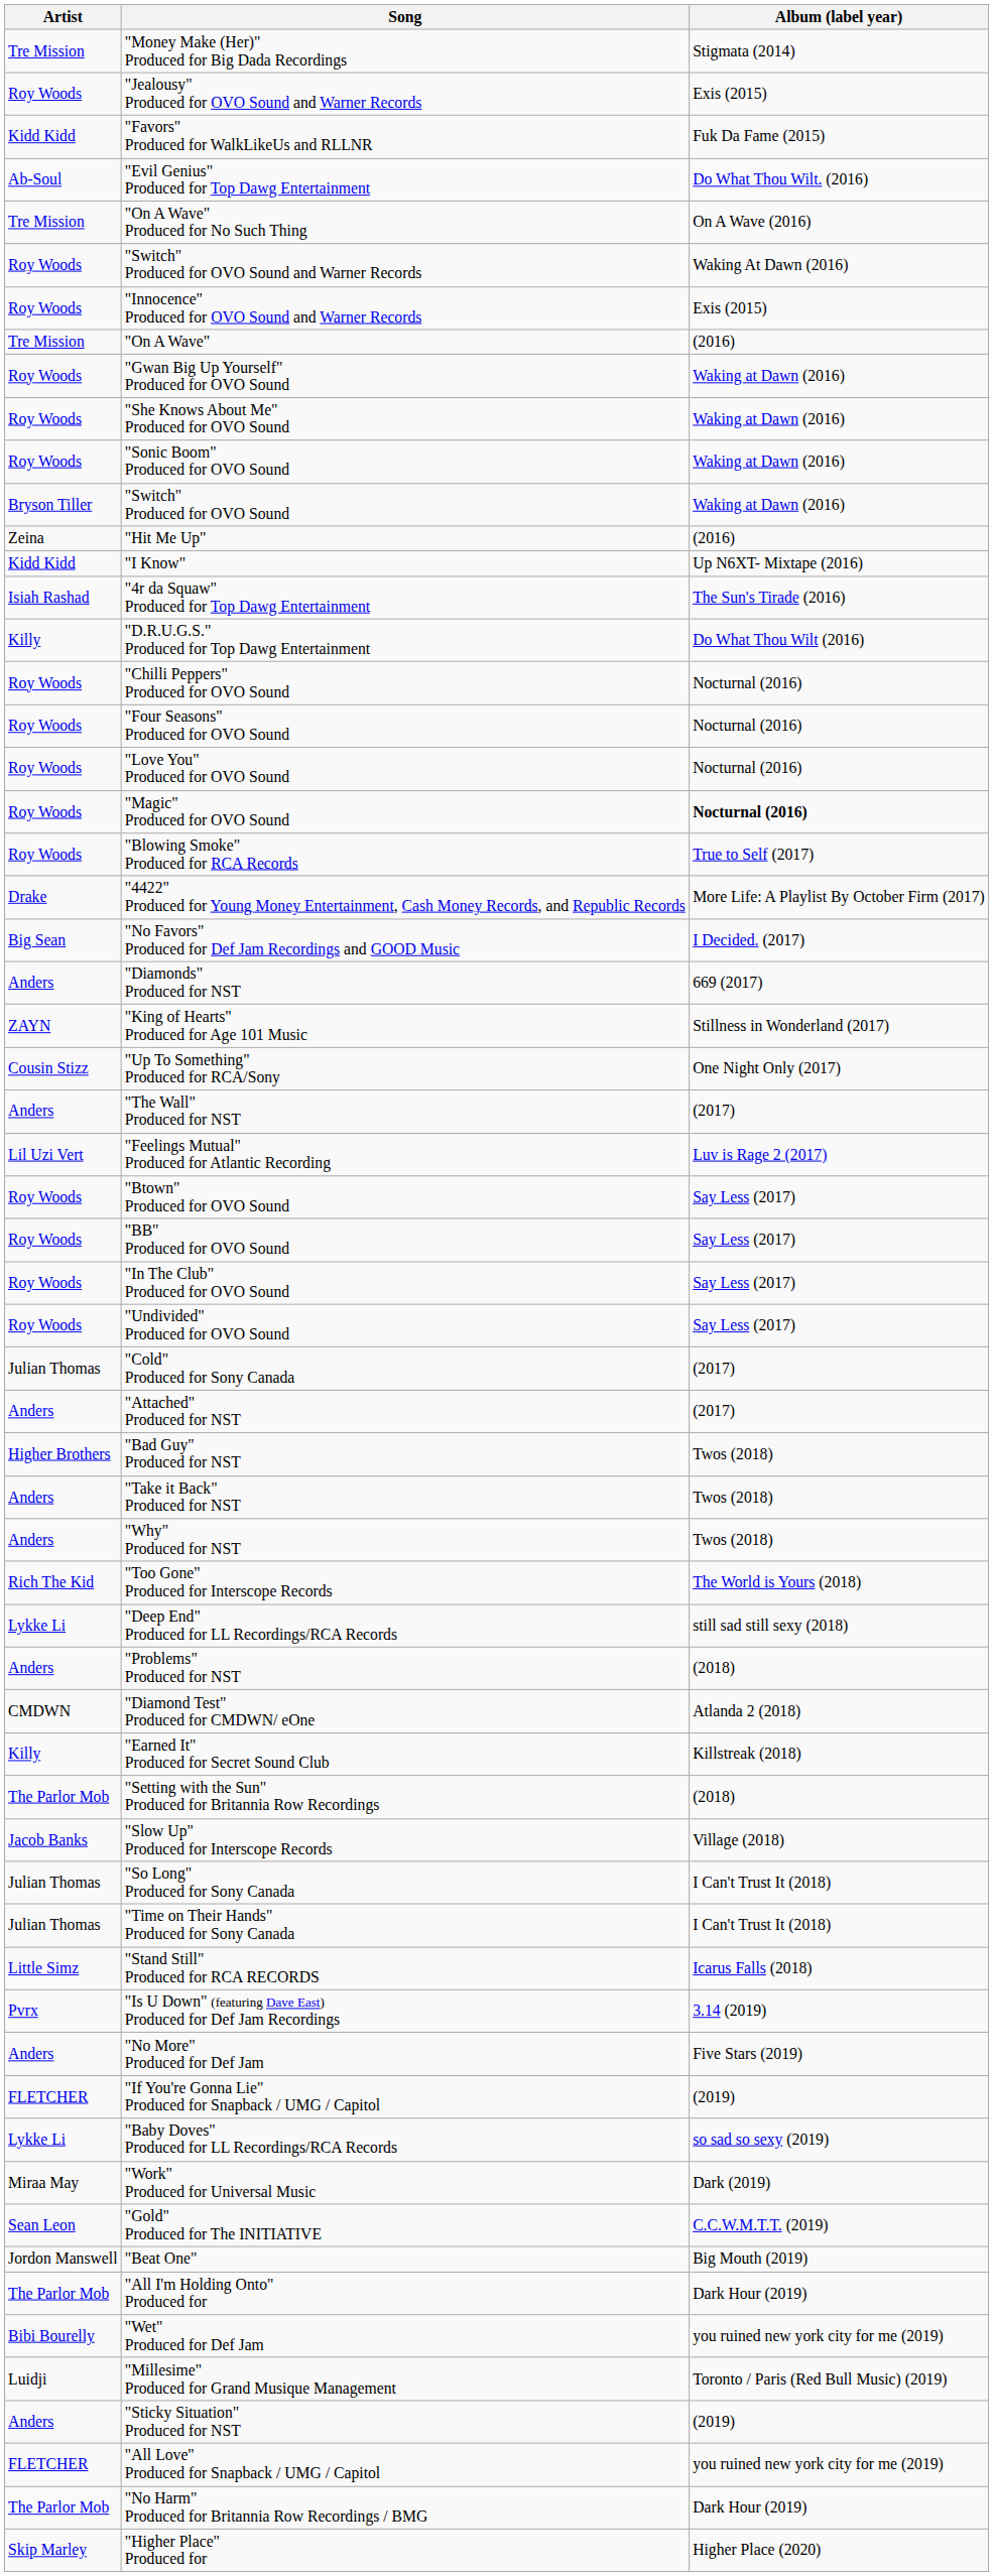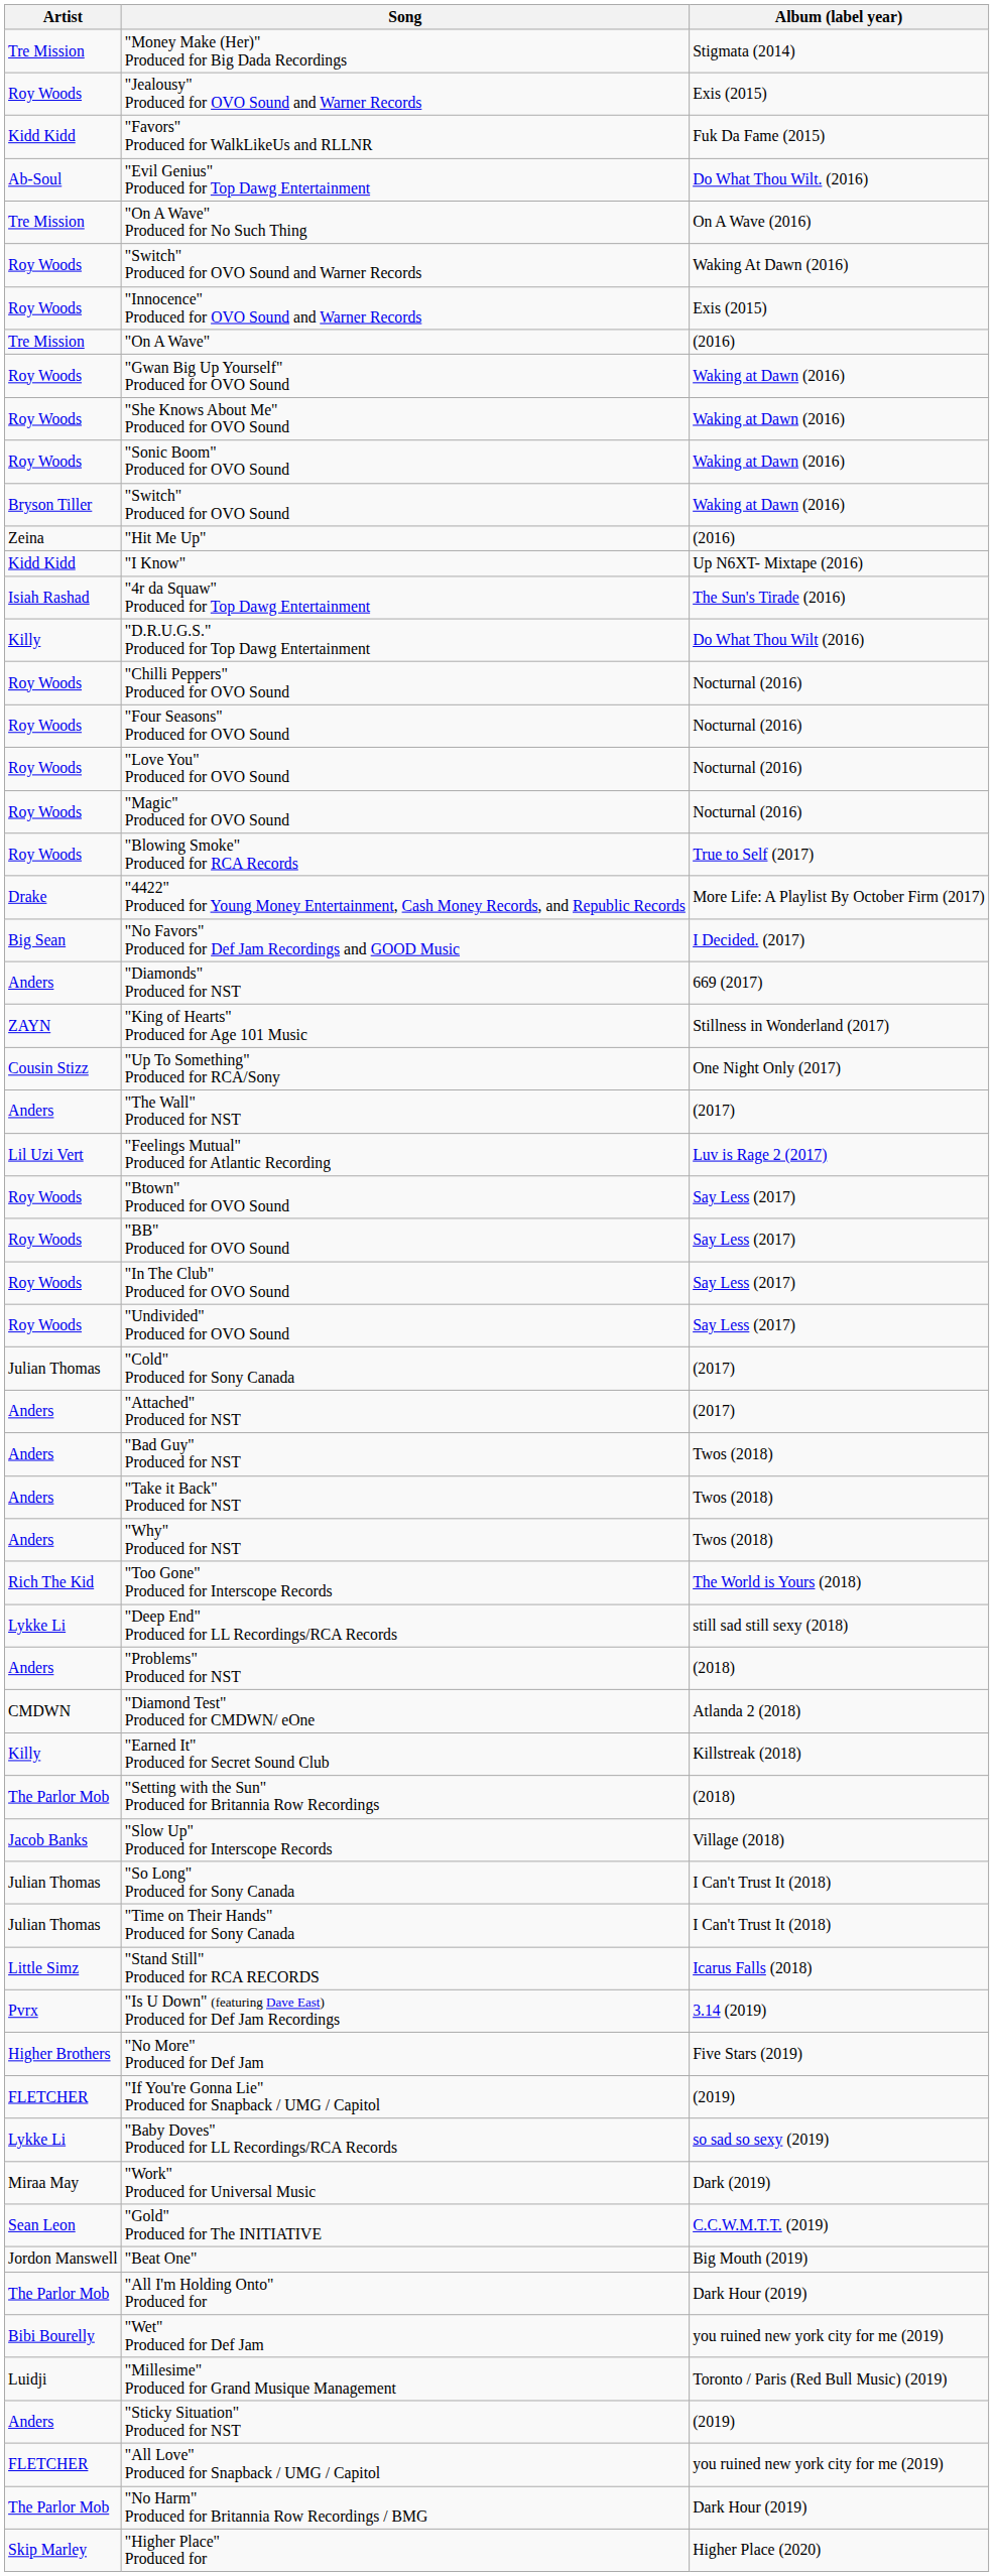"Magic" Produced for OVO Sound | Album (label year): bold -> normal
"Bad Guy" Produced for NST | Artist: Higher Brothers -> Anders
"No More" Produced for Def Jam | Artist: Anders -> Higher Brothers
